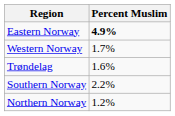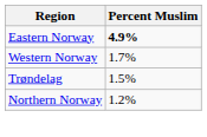Trøndelag | Percent Muslim: 1.6% -> 1.5%
- row: Southern Norway | 2.2%
